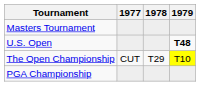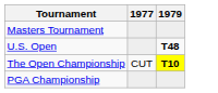- column: 1978 | T29
The Open Championship | 1979: normal -> bold
